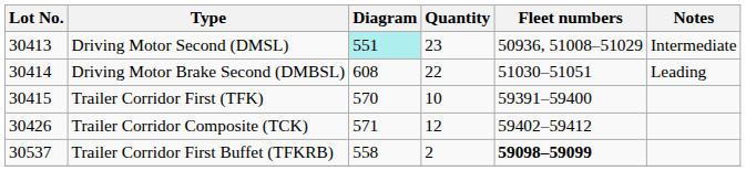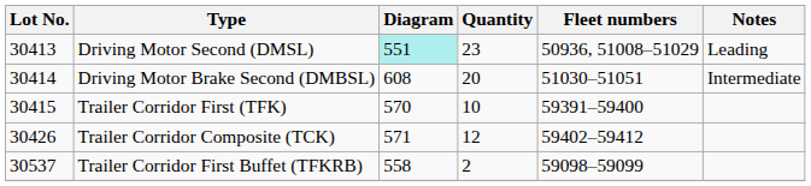Driving Motor Second (DMSL) | Notes: Intermediate -> Leading
Driving Motor Brake Second (DMBSL) | Quantity: 22 -> 20
Driving Motor Brake Second (DMBSL) | Notes: Leading -> Intermediate
Trailer Corridor First Buffet (TFKRB) | Fleet numbers: bold -> normal
